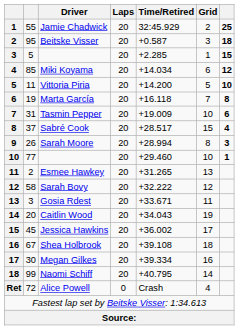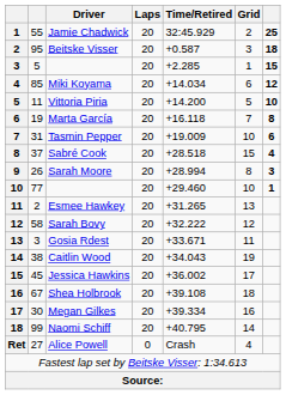Sabré Cook | Time/Retired: +28.517 -> +28.518
Caitlin Wood | column 2: 20 -> 38
Alice Powell | column 2: 72 -> 27
